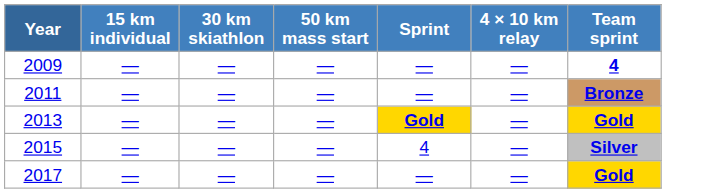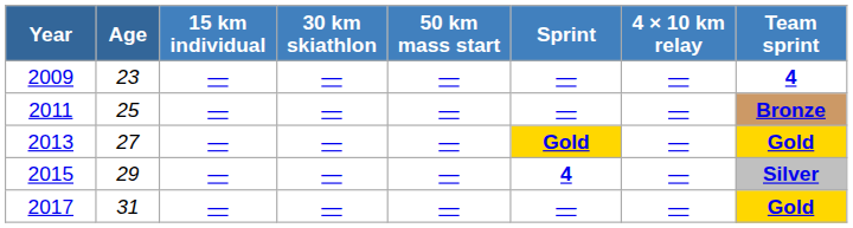+ column: Age | 23 | 25 | 27 | 29 | 31
2015 | Sprint: normal -> bold
